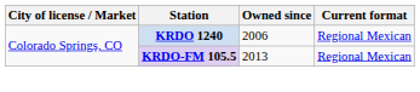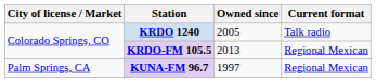KRDO 1240 | Owned since: 2006 -> 2005
KRDO 1240 | Current format: Regional Mexican -> Talk radio
+ row: Palm Springs, CA | KUNA-FM 96.7 | 1997 | Regional Mexican
